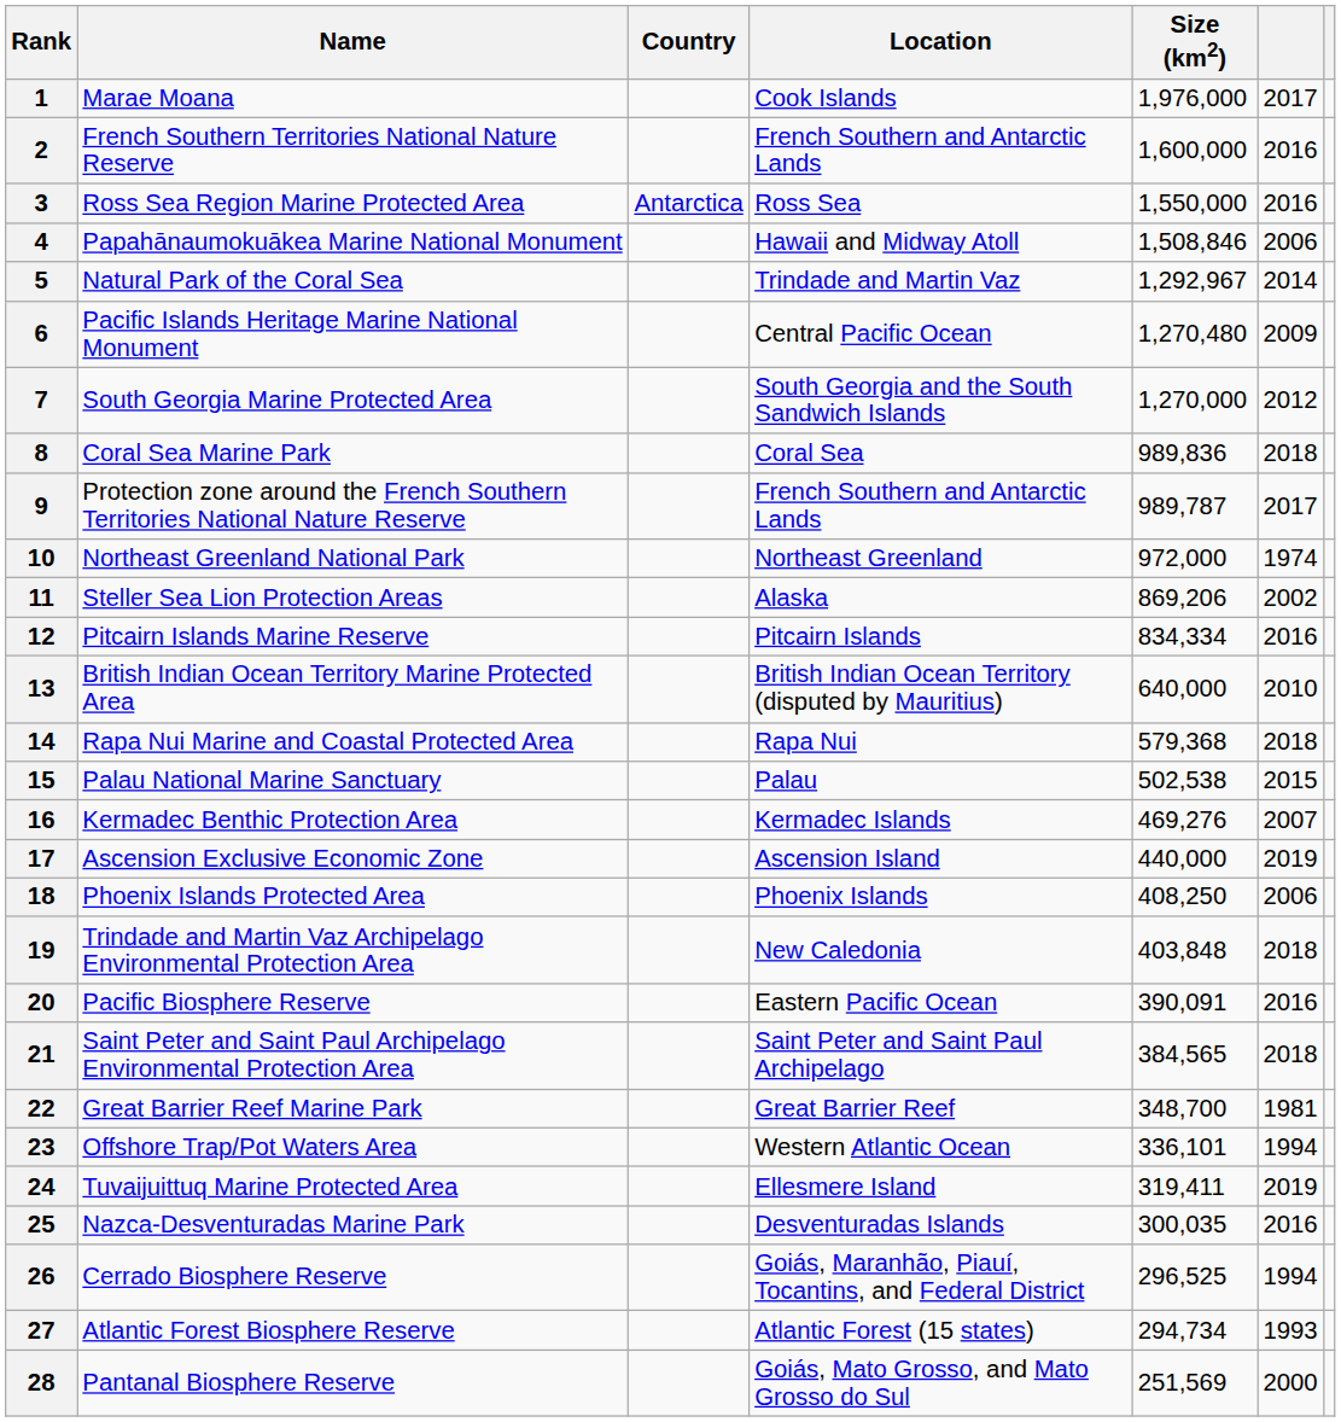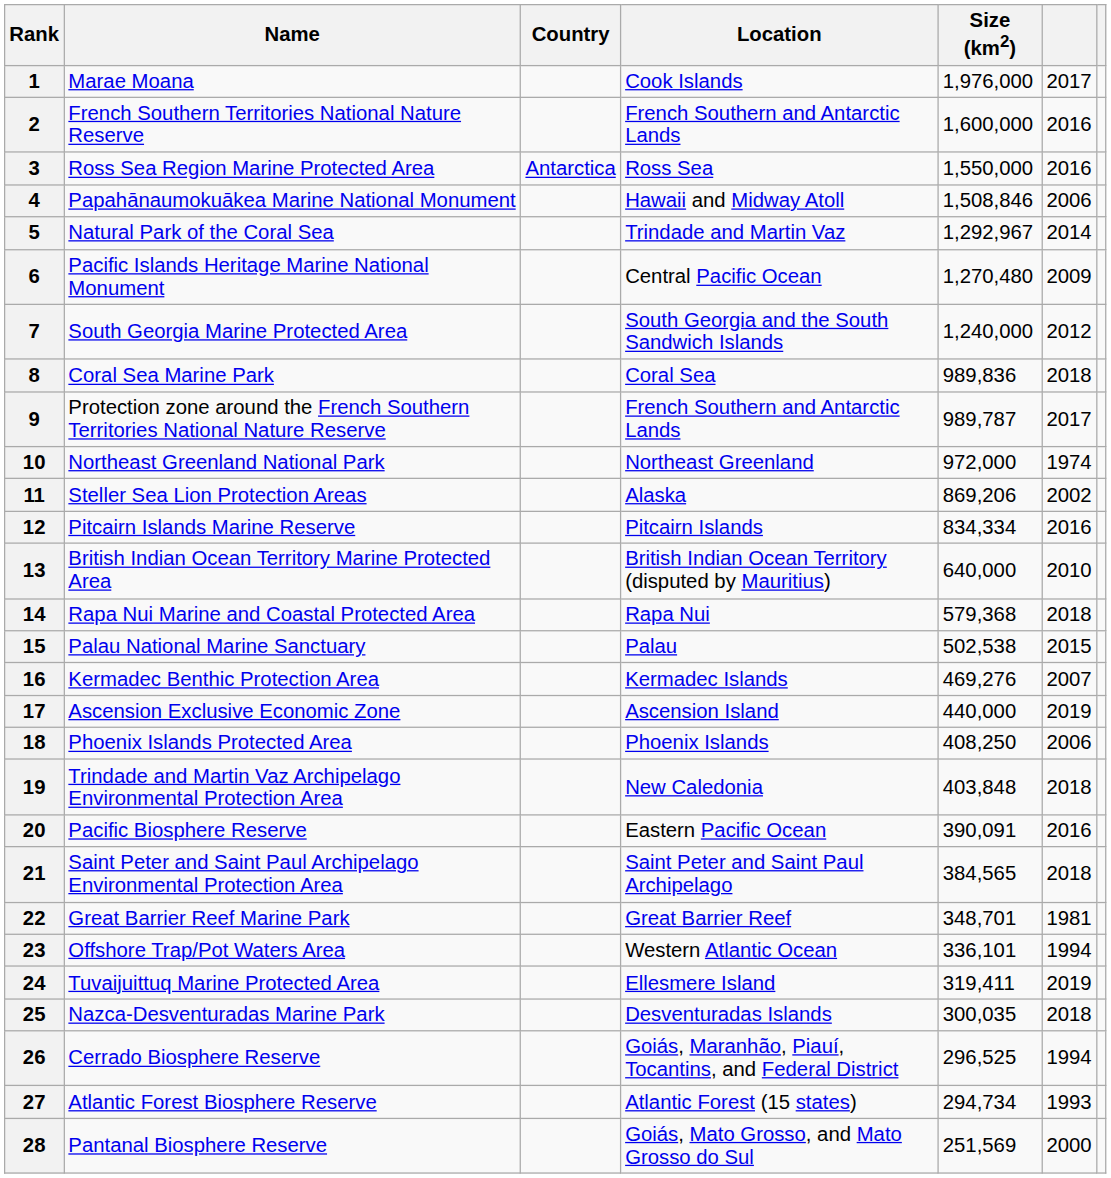7 | Size (km2): 1,270,000 -> 1,240,000
22 | Size (km2): 348,700 -> 348,701
25 | column 6: 2016 -> 2018
